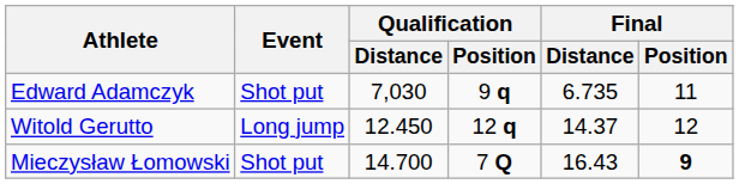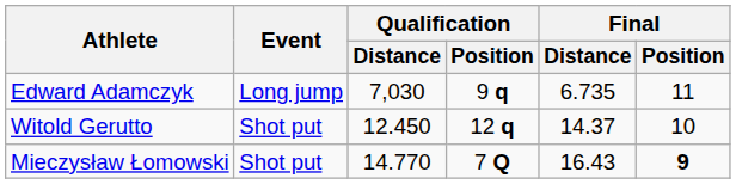Edward Adamczyk | Event: Shot put -> Long jump
Witold Gerutto | Event: Long jump -> Shot put
Witold Gerutto | Final / Position: 12 -> 10
Mieczysław Łomowski | Qualification / Distance: 14.700 -> 14.770
